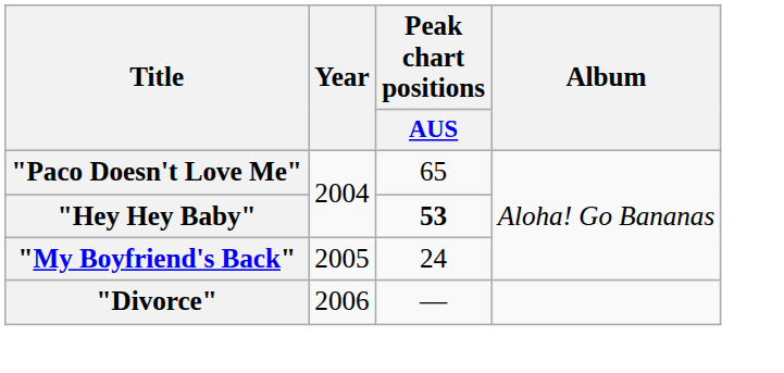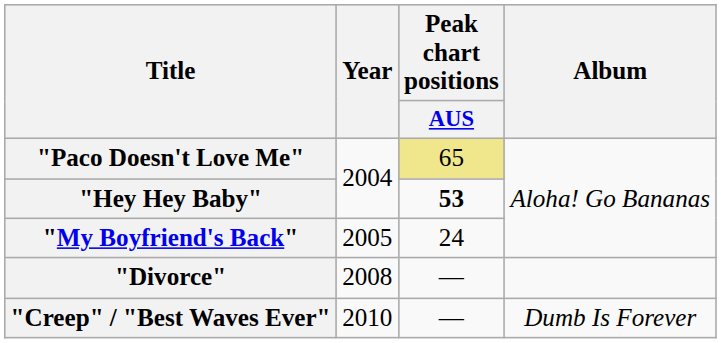"Paco Doesn't Love Me" | Peak chart positions / AUS: no background -> khaki background
"Divorce" | Year: 2006 -> 2008
+ row: "Creep" / "Best Waves Ever" | 2010 | — | Dumb Is Forever
